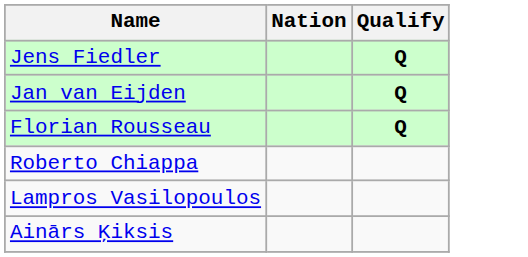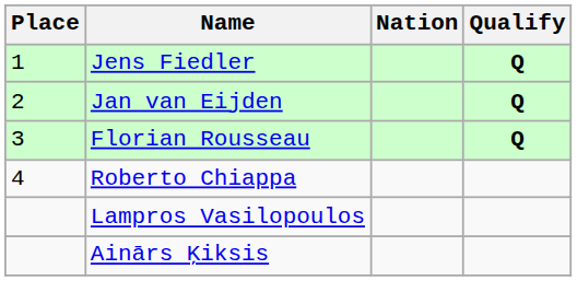+ column: Place | 1 | 2 | 3 | 4
